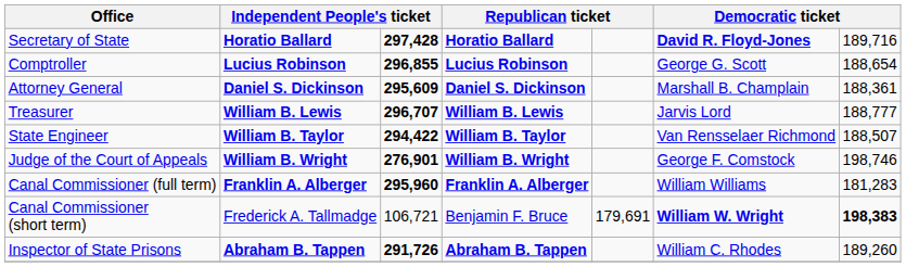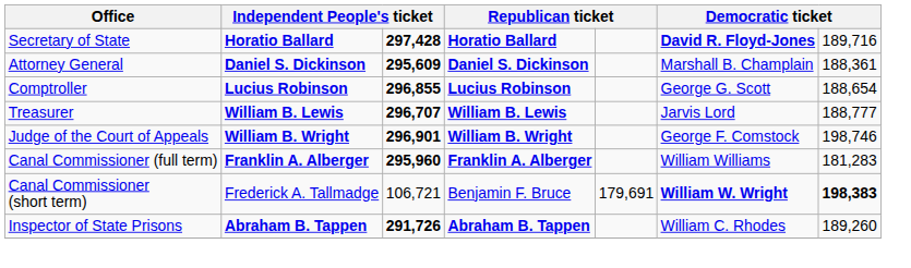rows swapped: Comptroller <-> Attorney General
- row: State Engineer | William B. Taylor | 294,422 | William B. Taylor | Van Rensselaer Richmond | 188,507
Judge of the Court of Appeals | column 3: 276,901 -> 296,901
